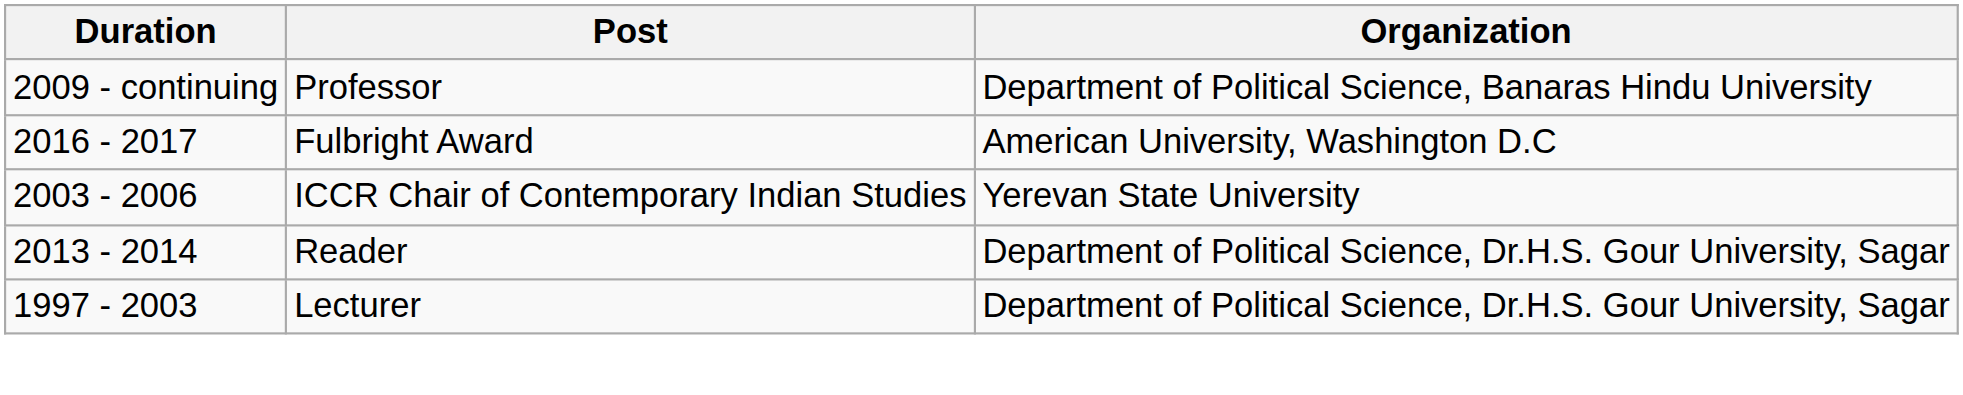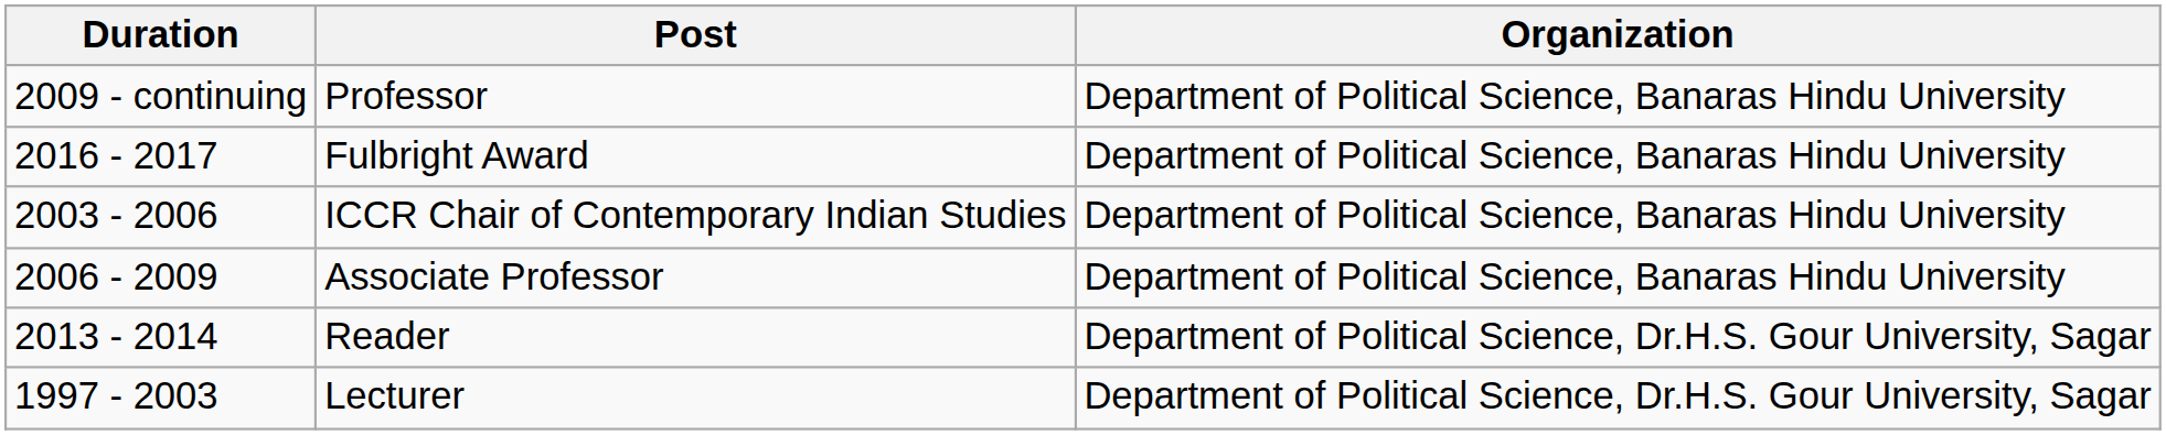Fulbright Award | Organization: American University, Washington D.C -> Department of Political Science, Banaras Hindu University
ICCR Chair of Contemporary Indian Studies | Organization: Yerevan State University -> Department of Political Science, Banaras Hindu University
+ row: 2006 - 2009 | Associate Professor | Department of Political Science, Banaras Hindu University
